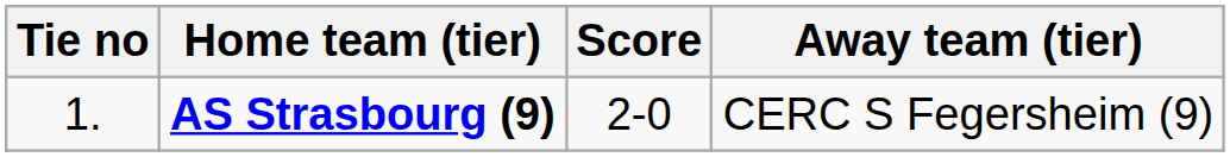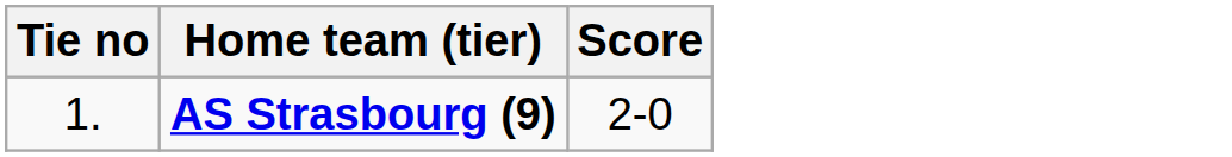- column: Away team (tier) | CERC S Fegersheim (9)
